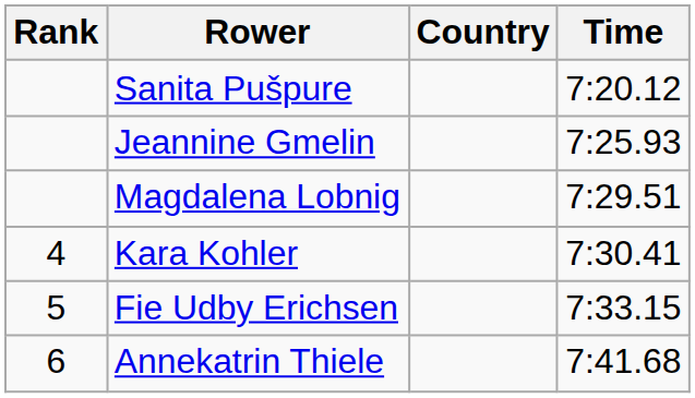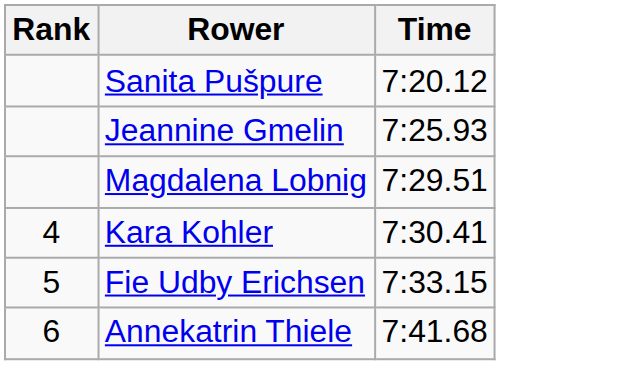- column: Country
